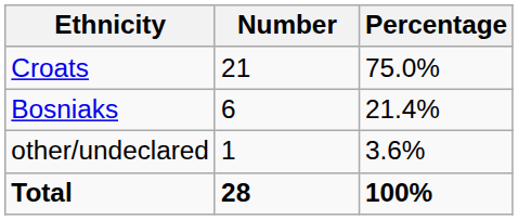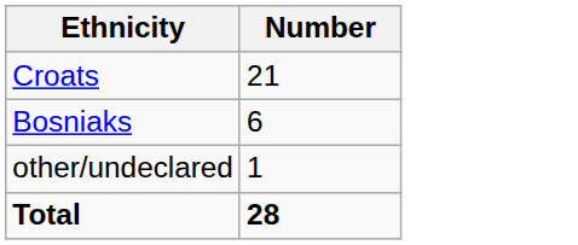- column: Percentage | 75.0% | 21.4% | 3.6% | 100%
